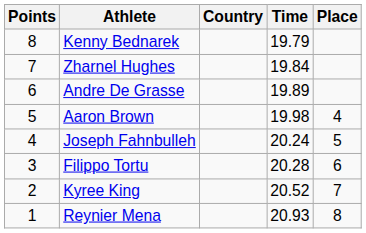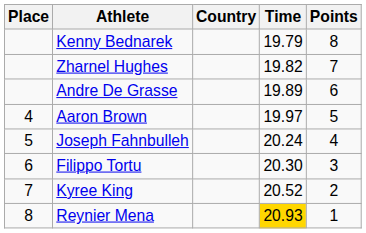columns swapped: Place <-> Points
Zharnel Hughes | Time: 19.84 -> 19.82
Aaron Brown | Time: 19.98 -> 19.97
Filippo Tortu | Time: 20.28 -> 20.30
Reynier Mena | Time: no background -> gold background
